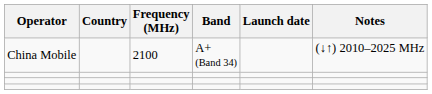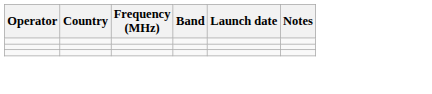- row: China Mobile | 2100 | A+ (Band 34) | (↓↑) 2010–2025 MHz
